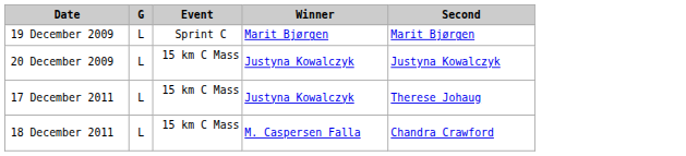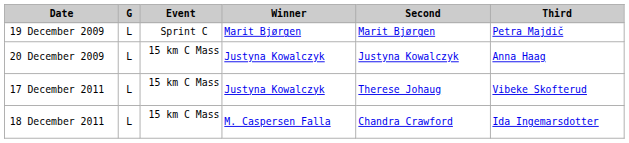+ column: Third | Petra Majdič | Anna Haag | Vibeke Skofterud | Ida Ingemarsdotter
